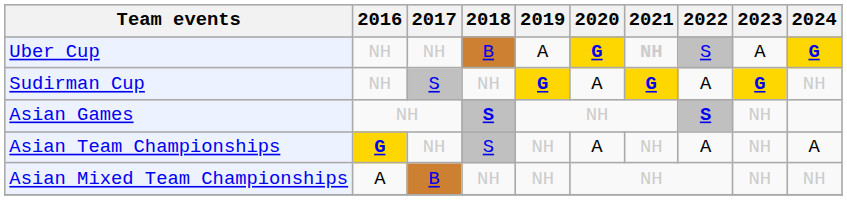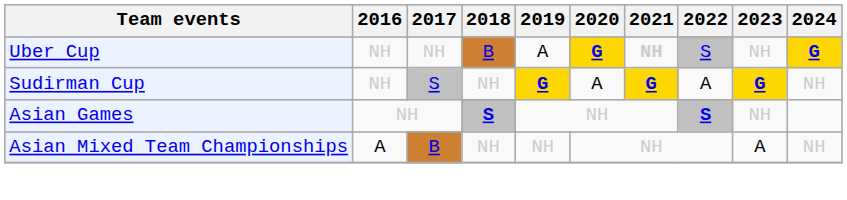Uber Cup | 2023: A -> NH
- row: Asian Team Championships | G | NH | S | NH | A | NH | A | NH | A
Asian Mixed Team Championships | 2023: NH -> A
